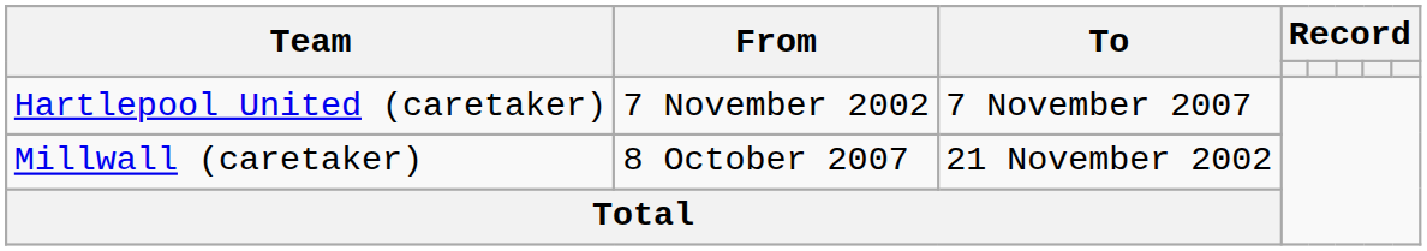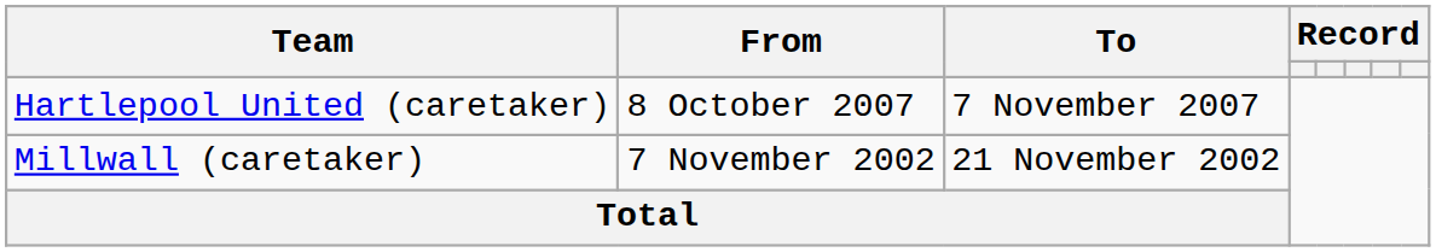Hartlepool United (caretaker) | From: 7 November 2002 -> 8 October 2007
Millwall (caretaker) | From: 8 October 2007 -> 7 November 2002
